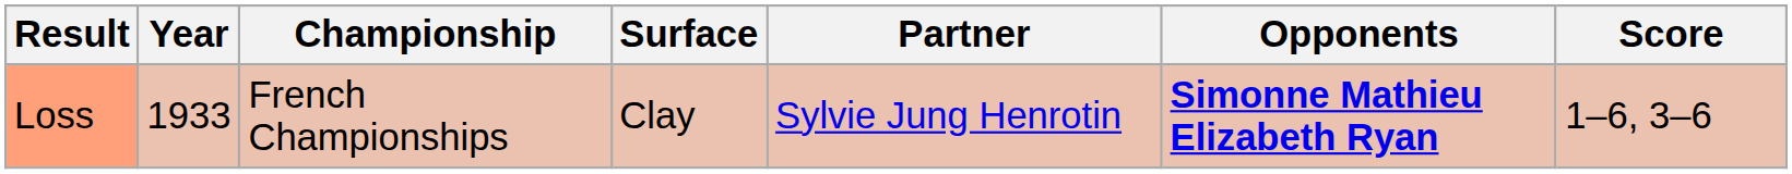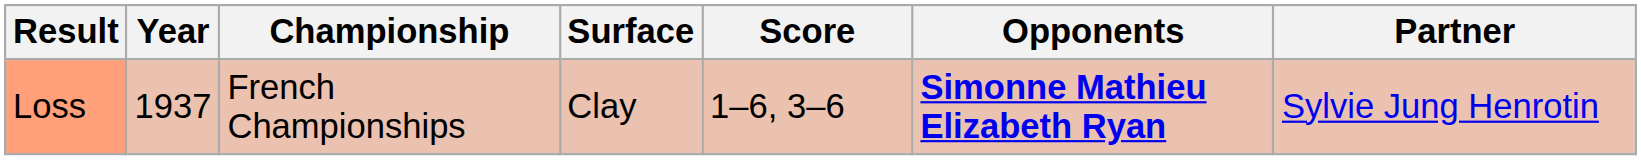columns swapped: Partner <-> Score
Loss | Year: 1933 -> 1937
